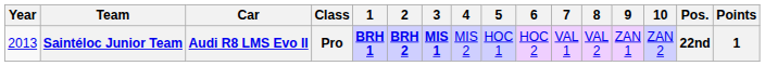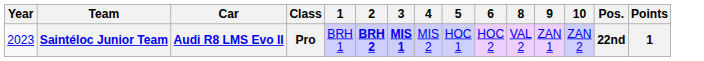- column: 7 | VAL 1
Saintéloc Junior Team | Year: 2013 -> 2023
Saintéloc Junior Team | 1: bold -> normal
